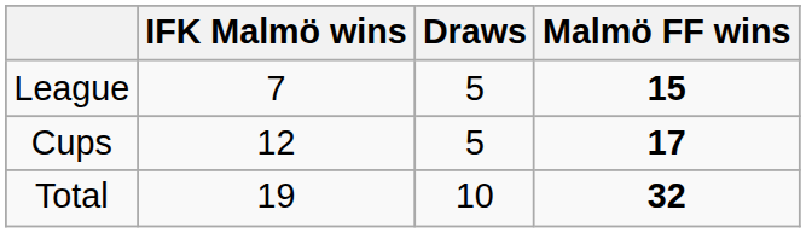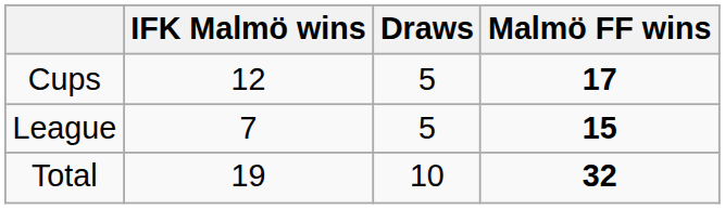rows swapped: League <-> Cups
